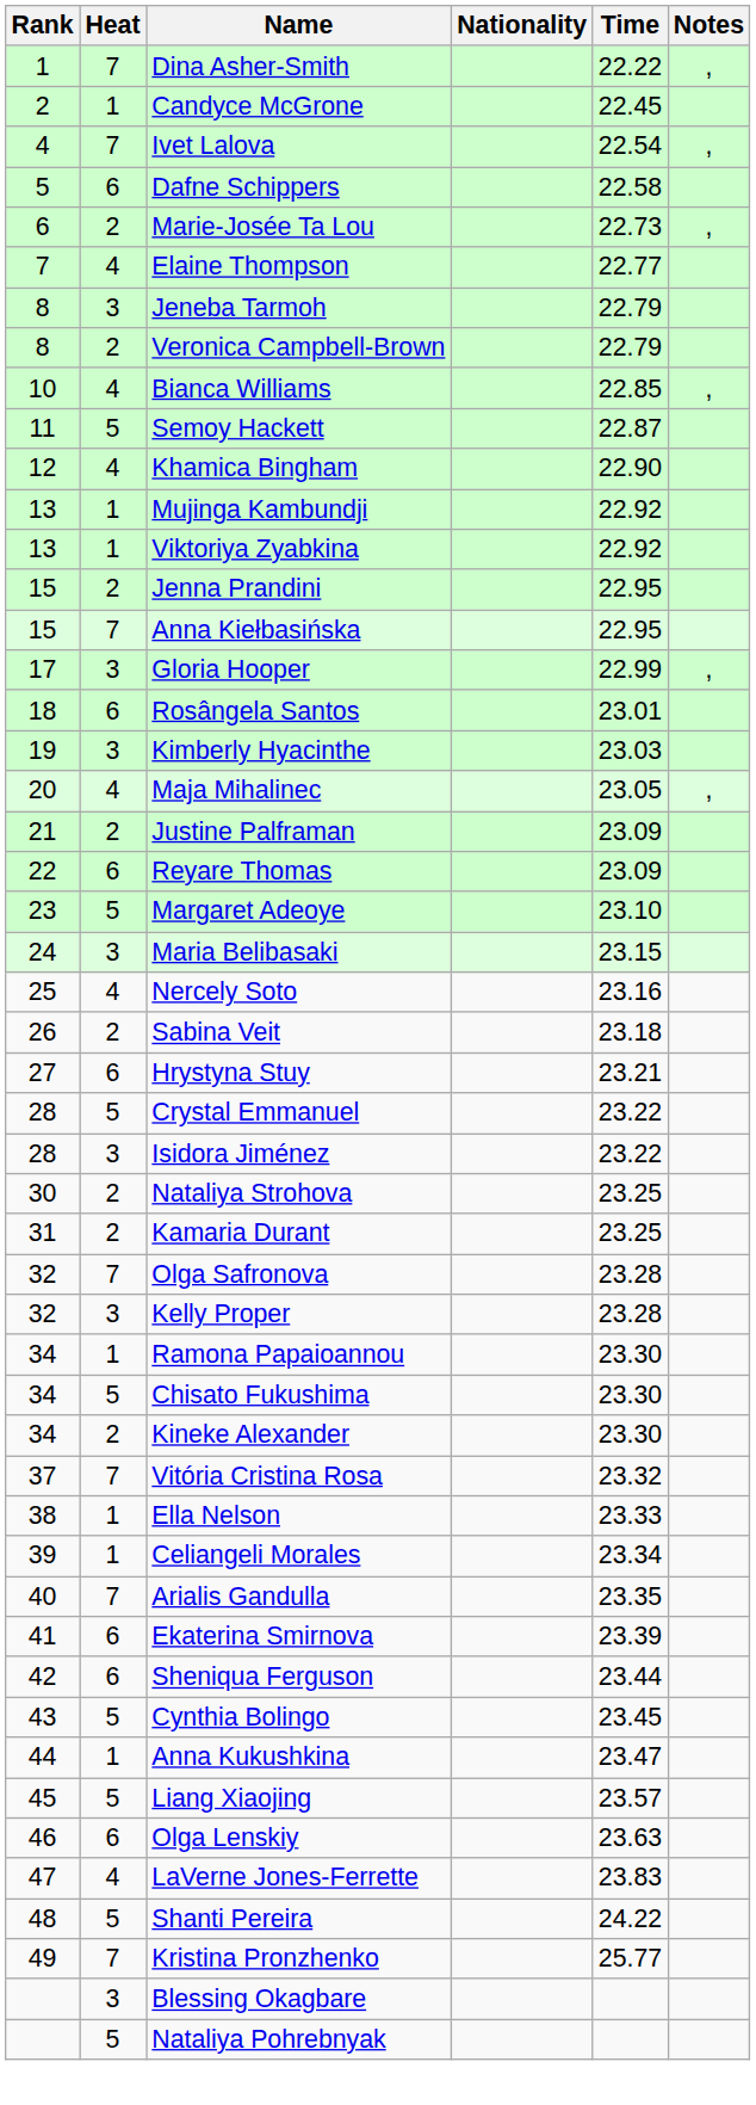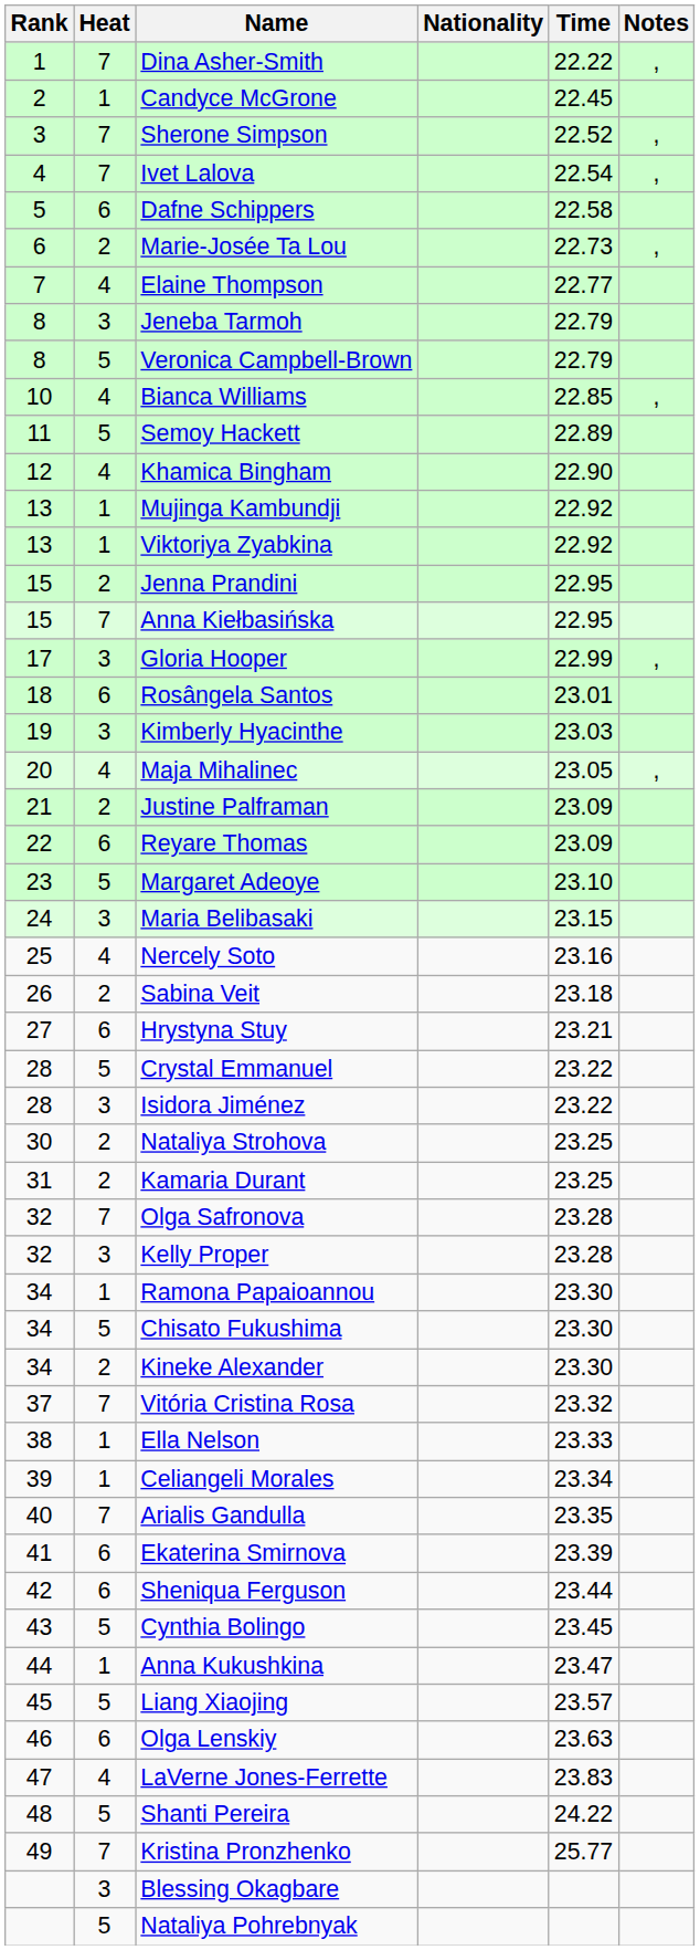+ row: 3 | 7 | Sherone Simpson | 22.52 | ,
Veronica Campbell-Brown | Heat: 2 -> 5
Semoy Hackett | Time: 22.87 -> 22.89
